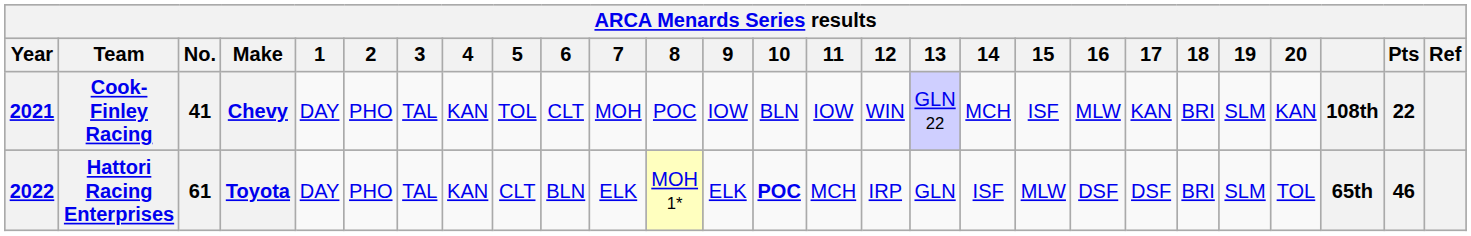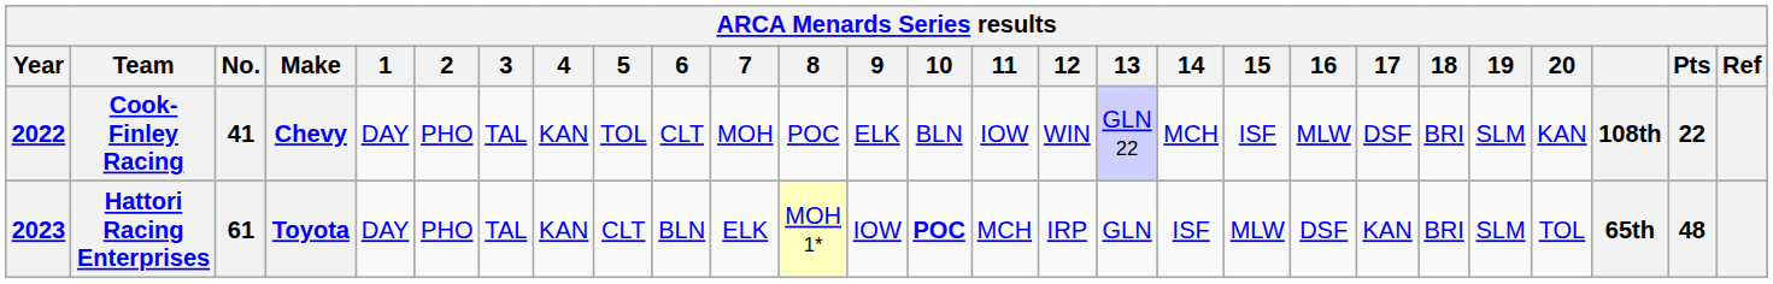Cook-Finley Racing | Year: 2021 -> 2022
Cook-Finley Racing | 9: IOW -> ELK
Cook-Finley Racing | 17: KAN -> DSF
Hattori Racing Enterprises | Year: 2022 -> 2023
Hattori Racing Enterprises | 9: ELK -> IOW
Hattori Racing Enterprises | 17: DSF -> KAN
Hattori Racing Enterprises | Pts: 46 -> 48
